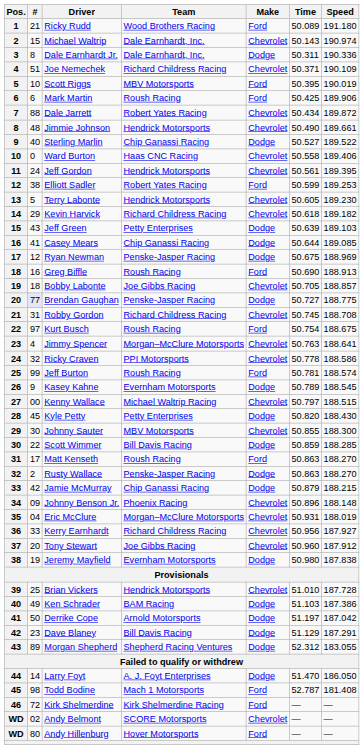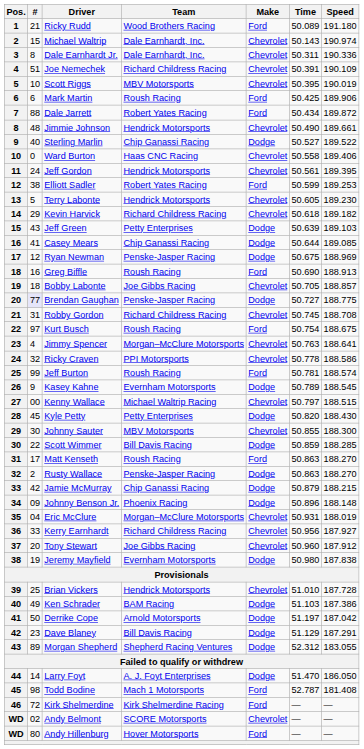Dale Earnhardt Jr. | Make: Dodge -> Chevrolet
Joe Nemechek | Time: 50.371 -> 50.391
Scott Riggs | Make: Ford -> Chevrolet
Dale Jarrett | Make: Chevrolet -> Ford
Johnny Benson Jr. | Make: Chevrolet -> Dodge
